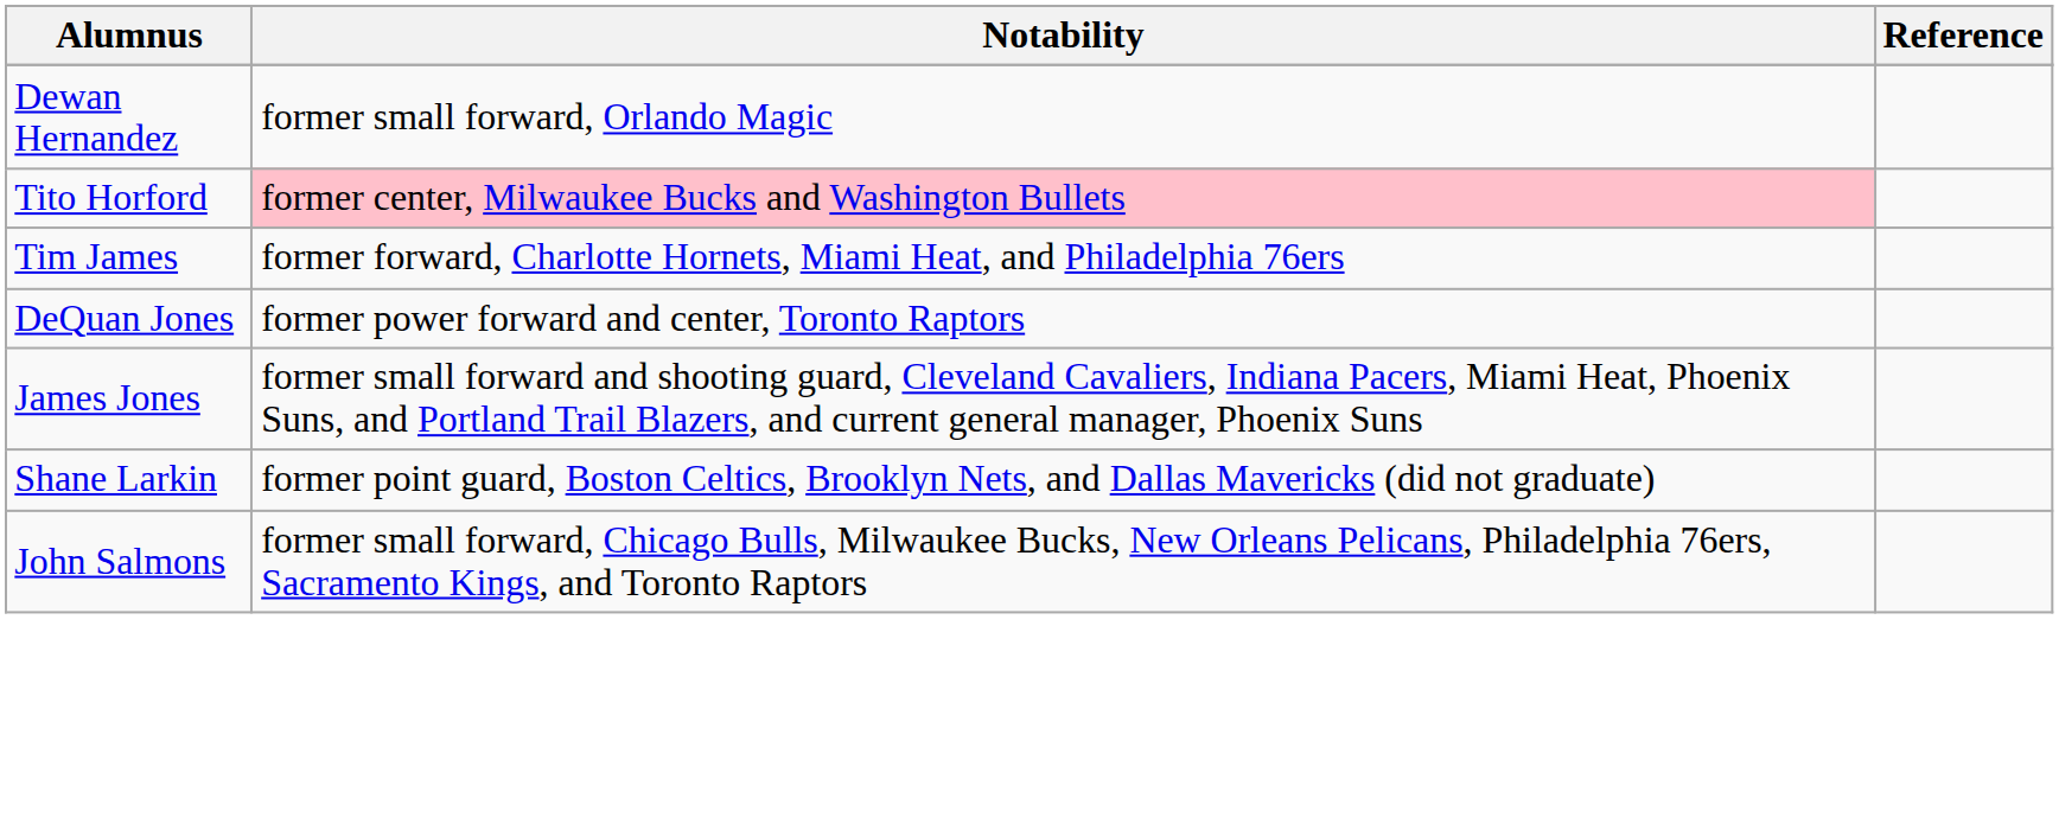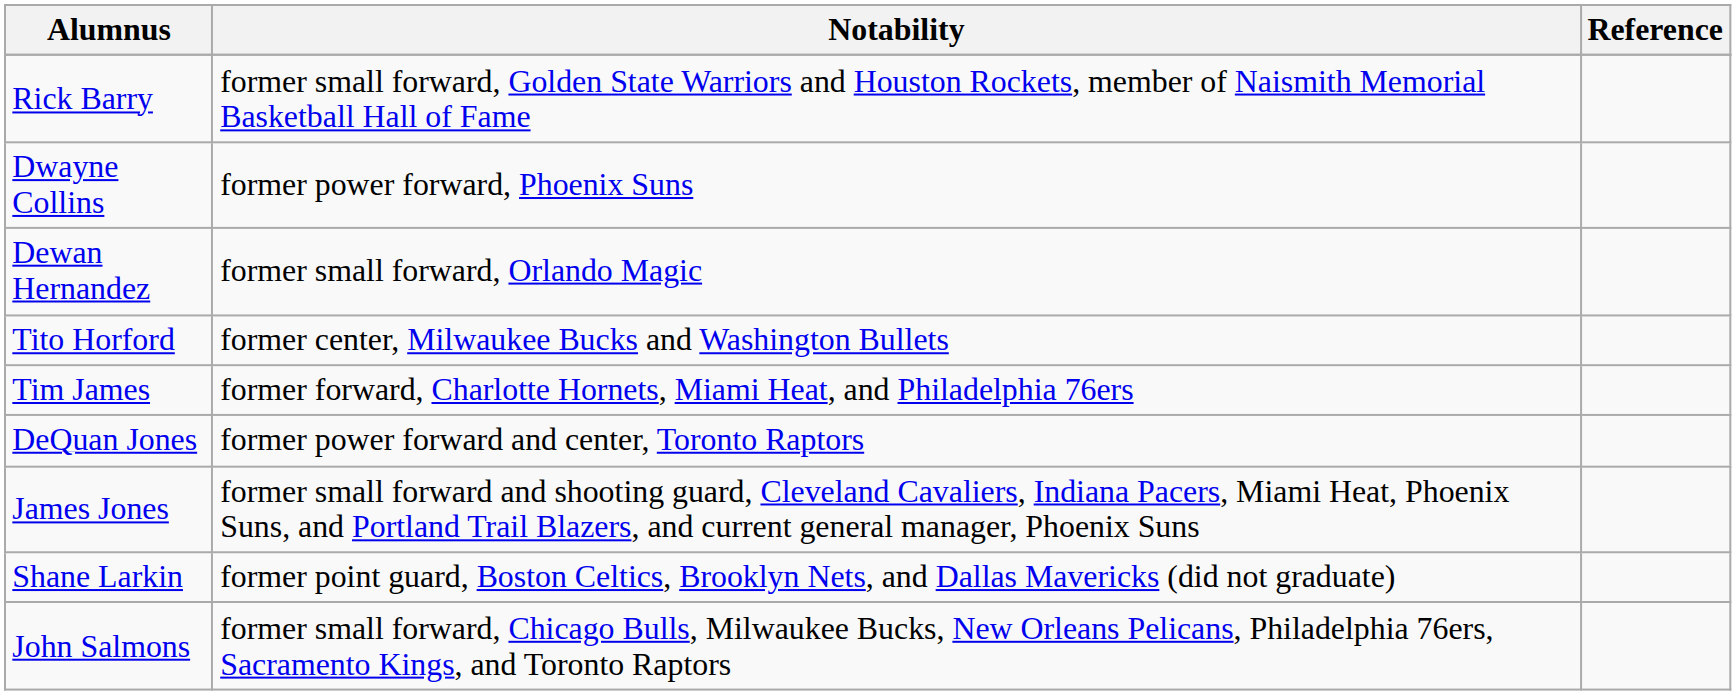+ row: Rick Barry | former small forward, Golden State Warriors and Houston Rockets, member of Naismith Memorial Basketball Hall of Fame
+ row: Dwayne Collins | former power forward, Phoenix Suns
Tito Horford | Notability: pink background -> no background
